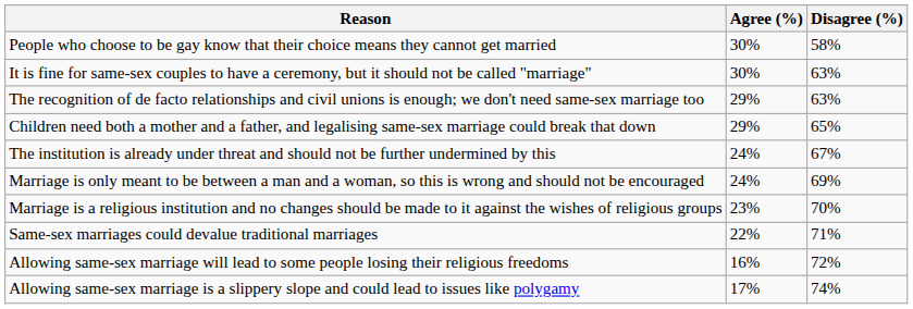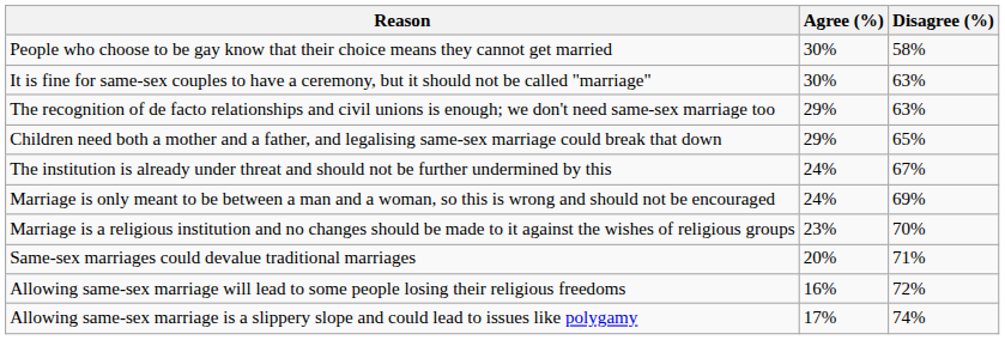Same-sex marriages could devalue traditional marriages | Agree (%): 22% -> 20%
